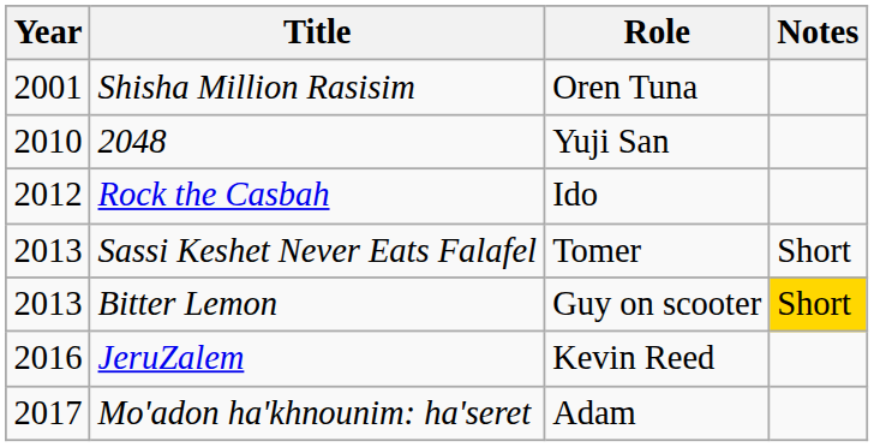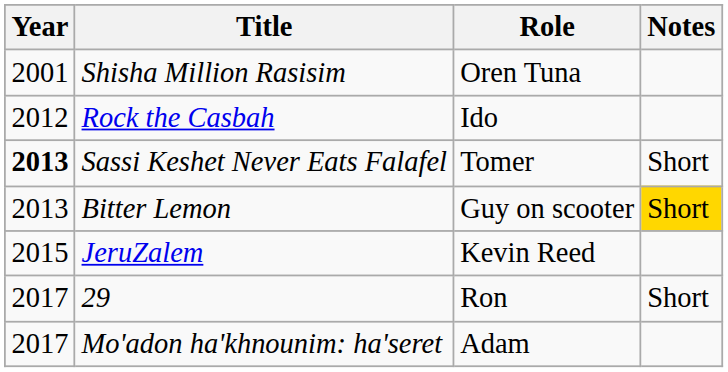- row: 2010 | 2048 | Yuji San
Sassi Keshet Never Eats Falafel | Year: normal -> bold
JeruZalem | Year: 2016 -> 2015
+ row: 2017 | 29 | Ron | Short
